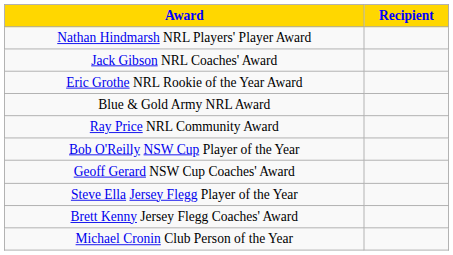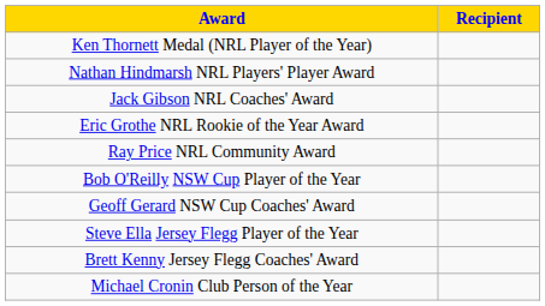+ row: Ken Thornett Medal (NRL Player of the Year)
- row: Blue & Gold Army NRL Award
